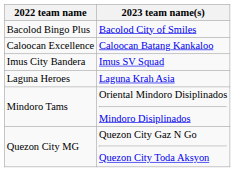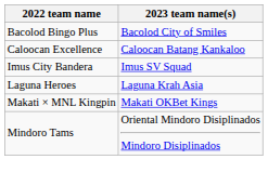+ row: Makati × MNL Kingpin | Makati OKBet Kings
- row: Quezon City MG | Quezon City Gaz N Go Quezon City Toda Aksyon
